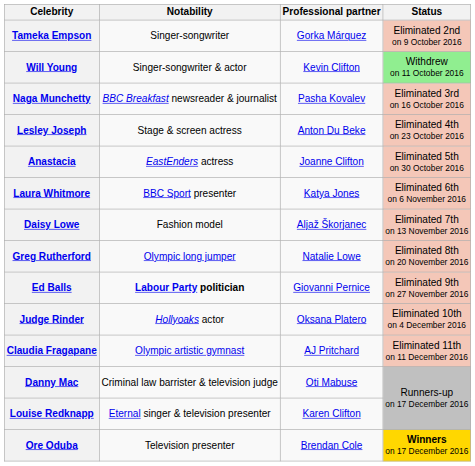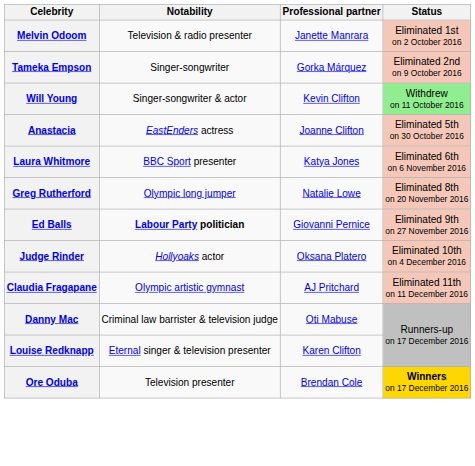+ row: Melvin Odoom | Television & radio presenter | Janette Manrara | Eliminated 1st on 2 October 2016
- row: Naga Munchetty | BBC Breakfast newsreader & journalist | Pasha Kovalev | Eliminated 3rd on 16 October 2016
- row: Lesley Joseph | Stage & screen actress | Anton Du Beke | Eliminated 4th on 23 October 2016
- row: Daisy Lowe | Fashion model | Aljaž Škorjanec | Eliminated 7th on 13 November 2016
